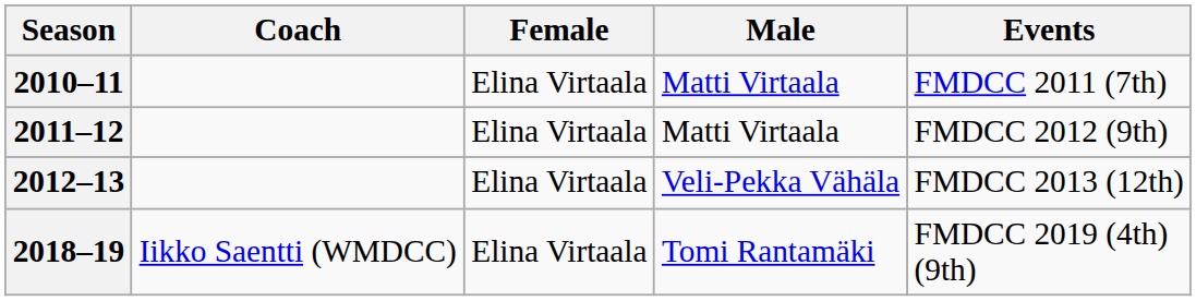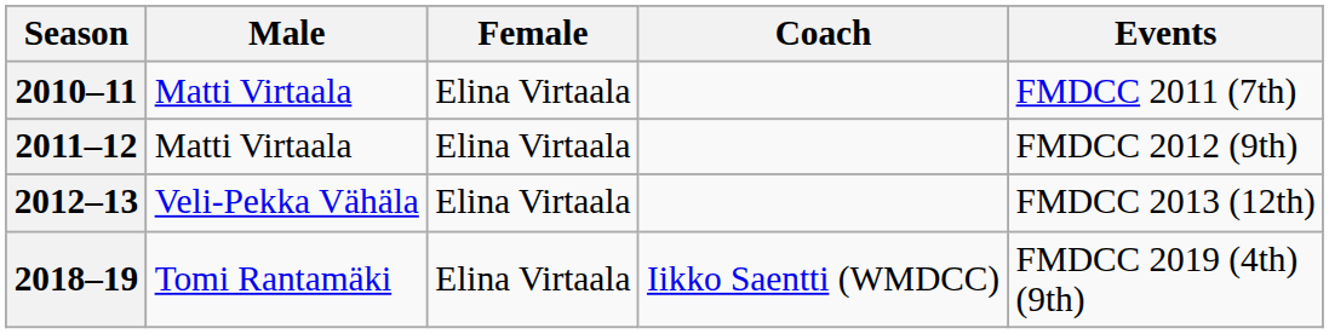columns swapped: Male <-> Coach
